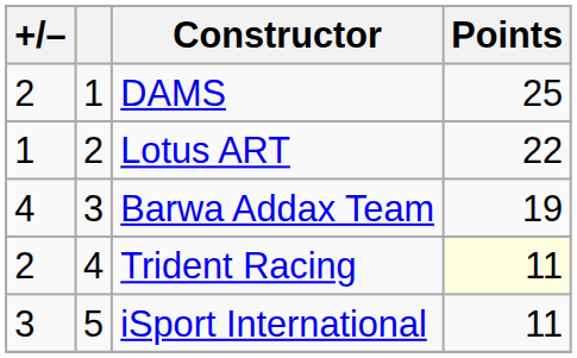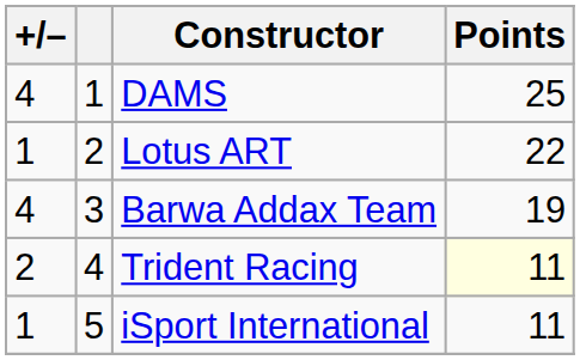DAMS | +/–: 2 -> 4
iSport International | +/–: 3 -> 1
